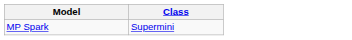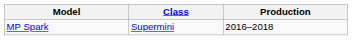+ column: Production | 2016–2018
